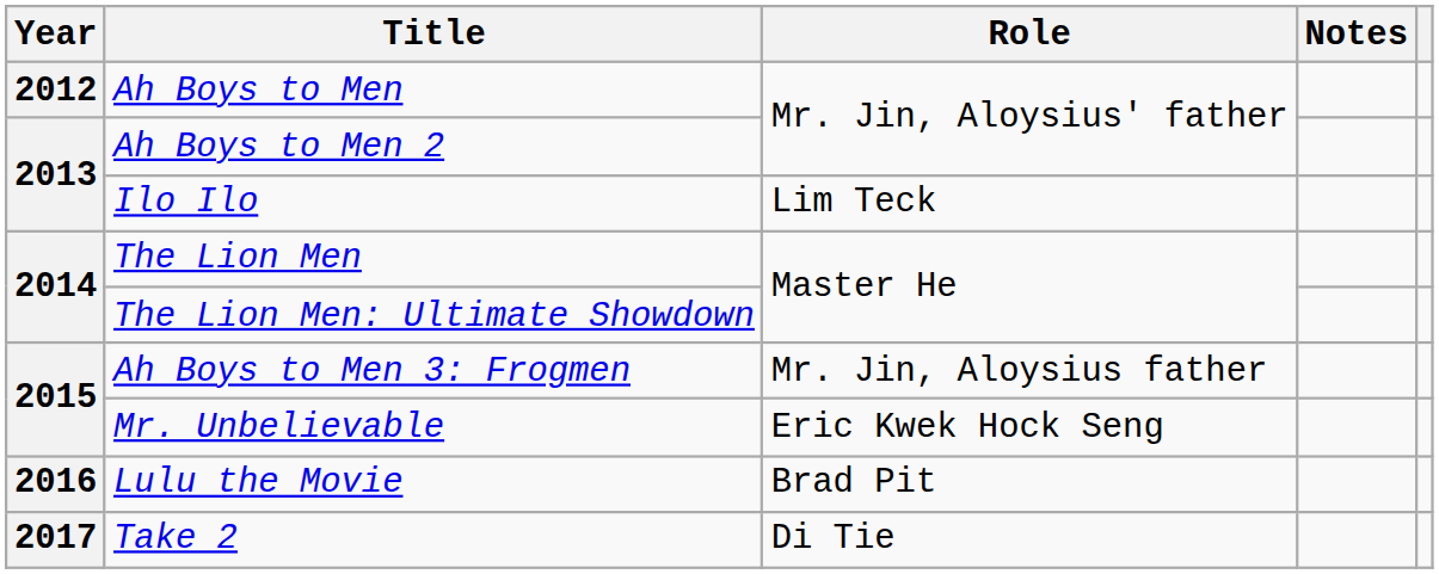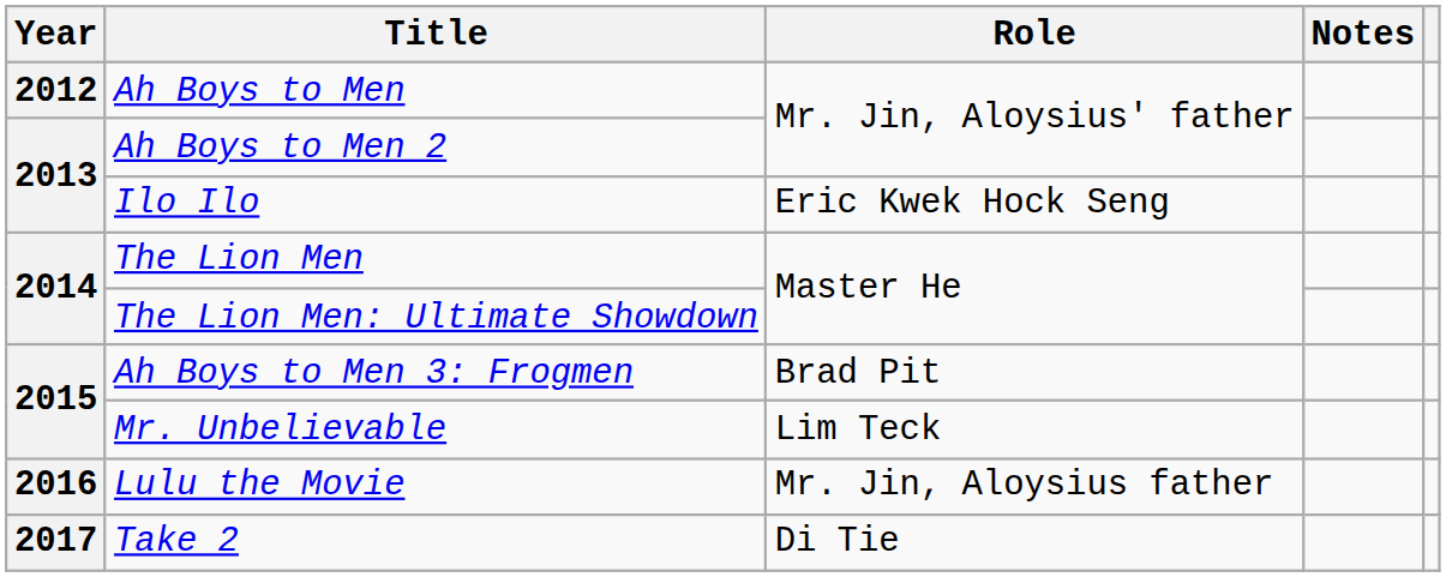Ilo Ilo | Role: Lim Teck -> Eric Kwek Hock Seng
Ah Boys to Men 3: Frogmen | Role: Mr. Jin, Aloysius father -> Brad Pit
Mr. Unbelievable | Role: Eric Kwek Hock Seng -> Lim Teck
Lulu the Movie | Role: Brad Pit -> Mr. Jin, Aloysius father
